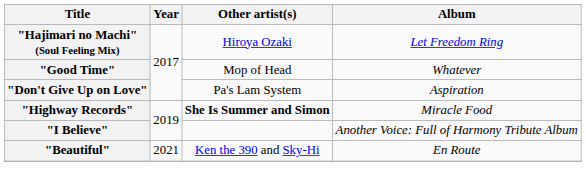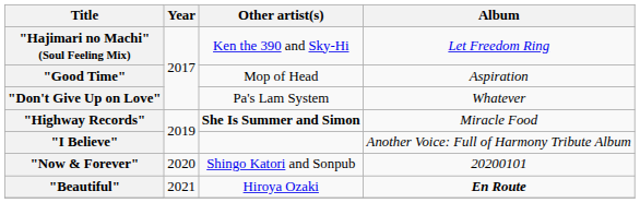"Hajimari no Machi" (Soul Feeling Mix) | Other artist(s): Hiroya Ozaki -> Ken the 390 and Sky-Hi
"Good Time" | Album: Whatever -> Aspiration
"Don't Give Up on Love" | Album: Aspiration -> Whatever
+ row: "Now & Forever" | 2020 | Shingo Katori and Sonpub | 20200101
"Beautiful" | Other artist(s): Ken the 390 and Sky-Hi -> Hiroya Ozaki
"Beautiful" | Album: normal -> bold
